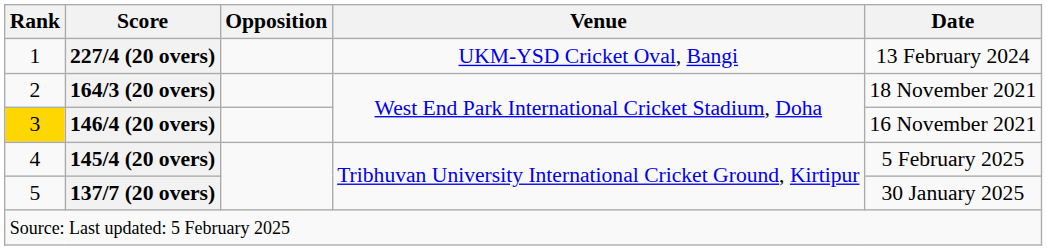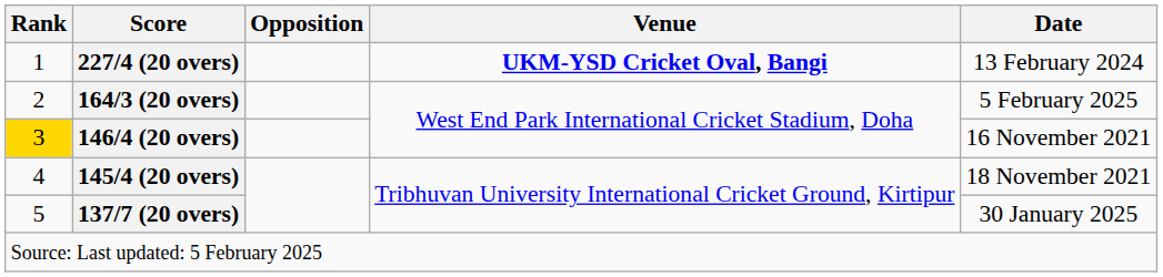227/4 (20 overs) | Venue: normal -> bold
164/3 (20 overs) | Date: 18 November 2021 -> 5 February 2025
145/4 (20 overs) | Date: 5 February 2025 -> 18 November 2021
